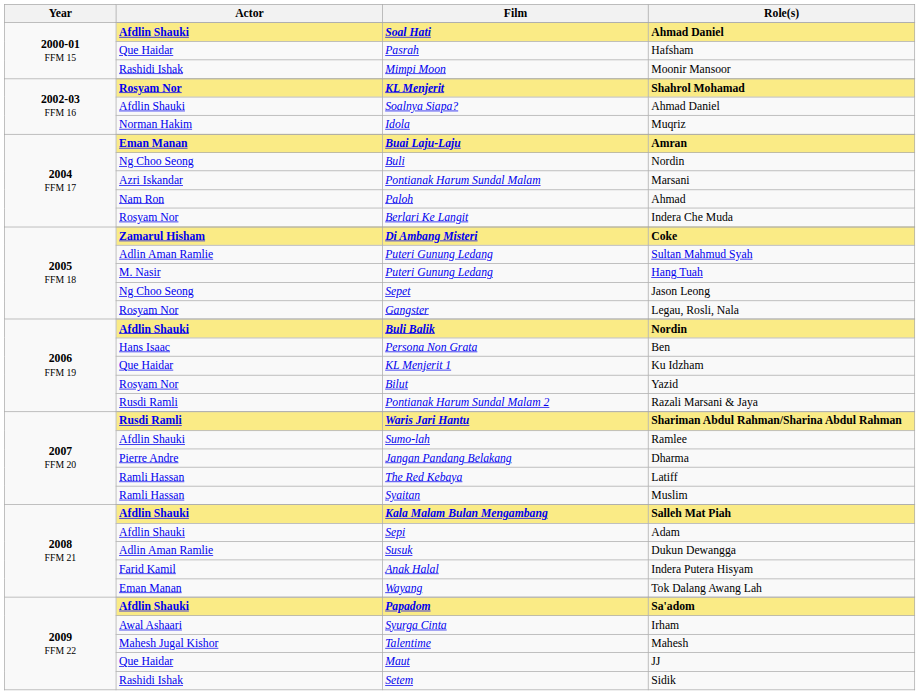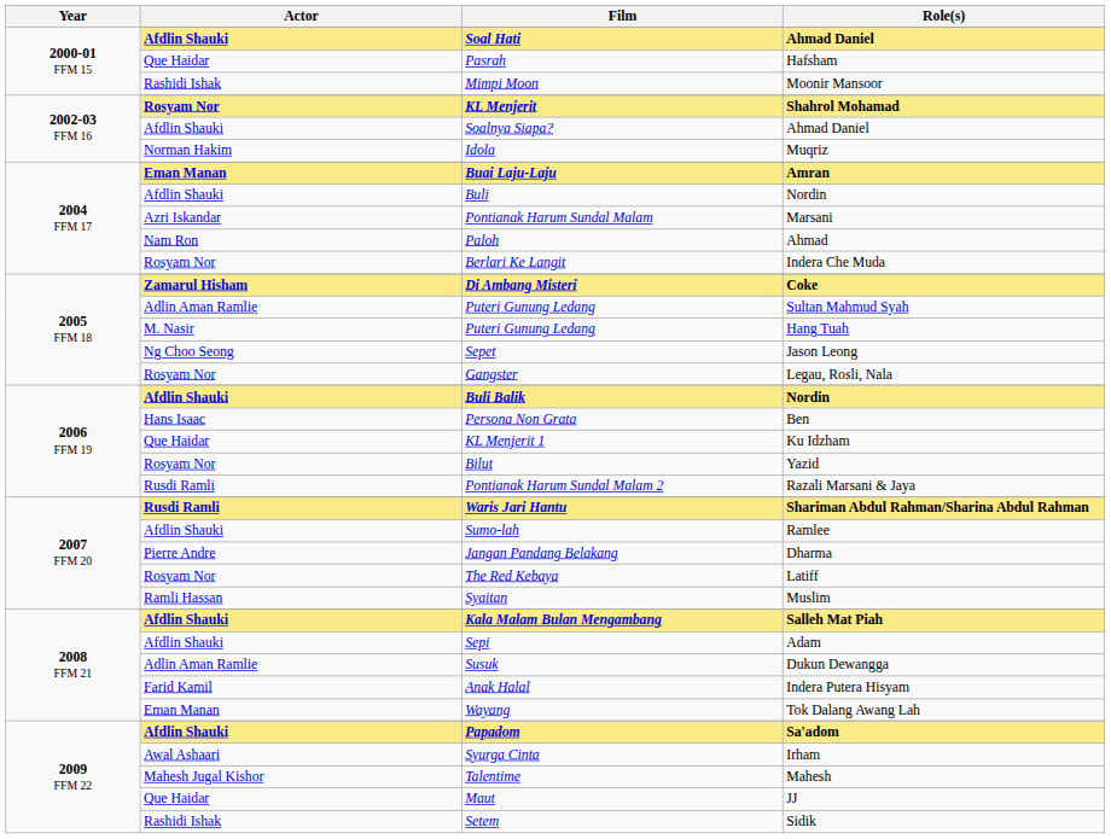Buli | Actor: Ng Choo Seong -> Afdlin Shauki
The Red Kebaya | Actor: Ramli Hassan -> Rosyam Nor
